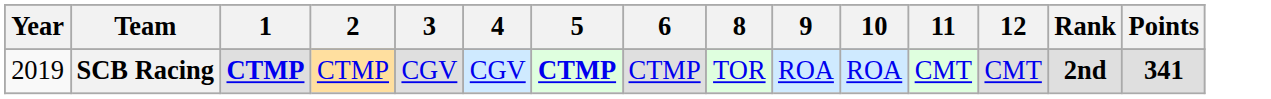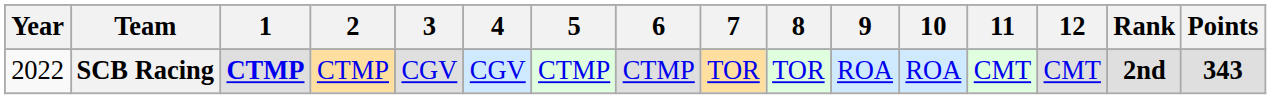+ column: 7 | TOR
SCB Racing | Year: 2019 -> 2022
SCB Racing | 5: bold -> normal
SCB Racing | Points: 341 -> 343
